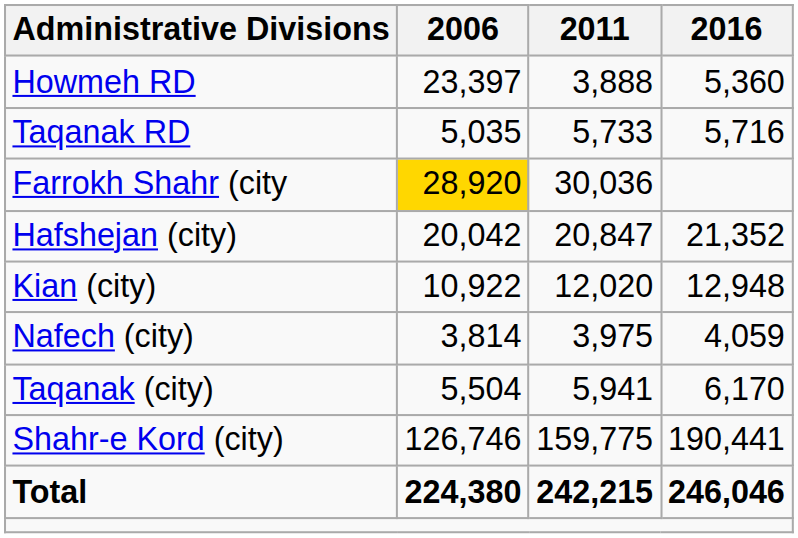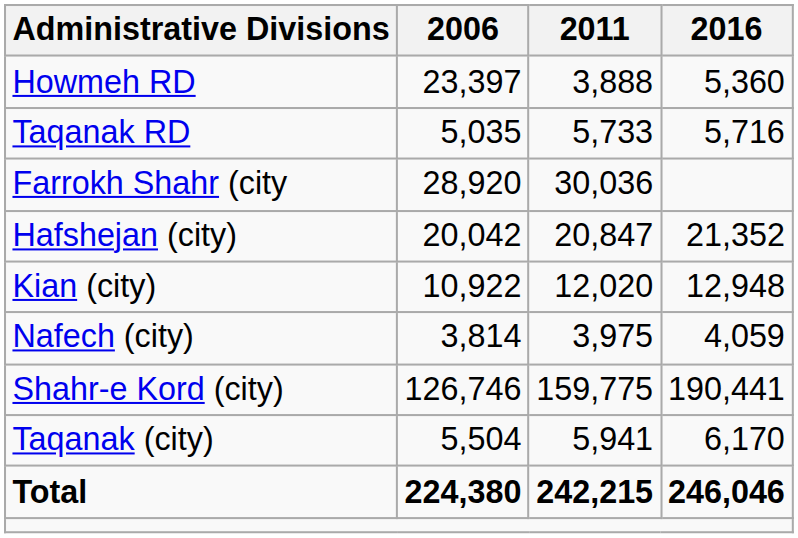Farrokh Shahr (city | 2006: gold background -> no background
rows swapped: Shahr-e Kord (city) <-> Taqanak (city)
